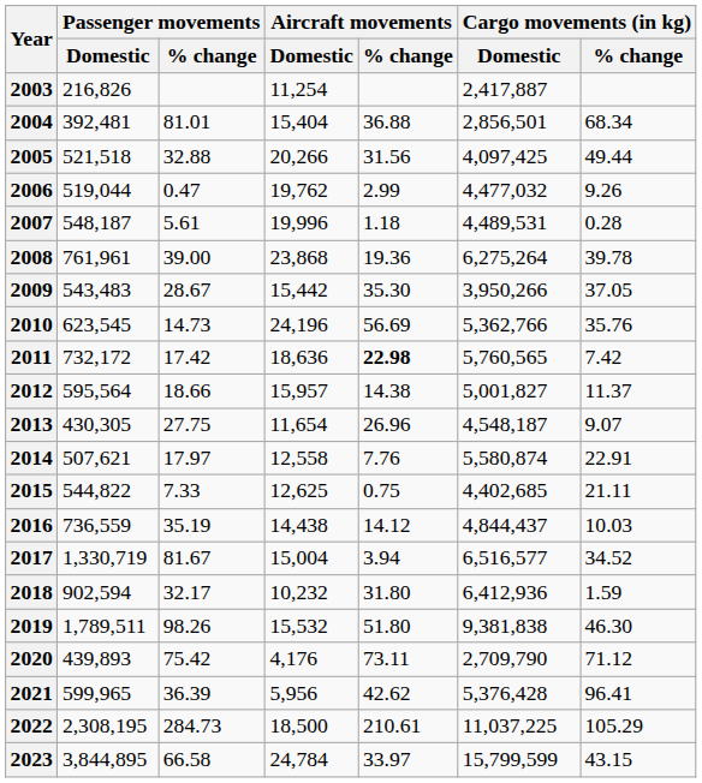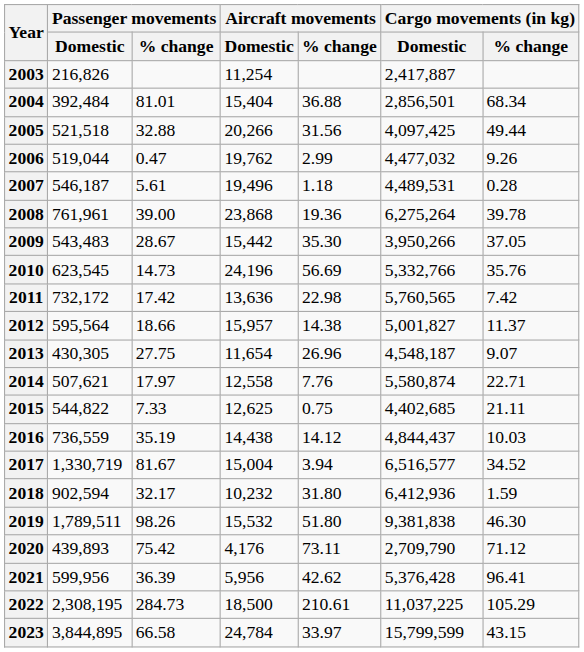2004 | Passenger movements / Domestic: 392,481 -> 392,484
2007 | Passenger movements / Domestic: 548,187 -> 546,187
2007 | Aircraft movements / Domestic: 19,996 -> 19,496
2010 | Cargo movements (in kg) / Domestic: 5,362,766 -> 5,332,766
2011 | Aircraft movements / Domestic: 18,636 -> 13,636
2011 | Aircraft movements / % change: bold -> normal
2014 | Cargo movements (in kg) / % change: 22.91 -> 22.71
2021 | Passenger movements / Domestic: 599,965 -> 599,956
